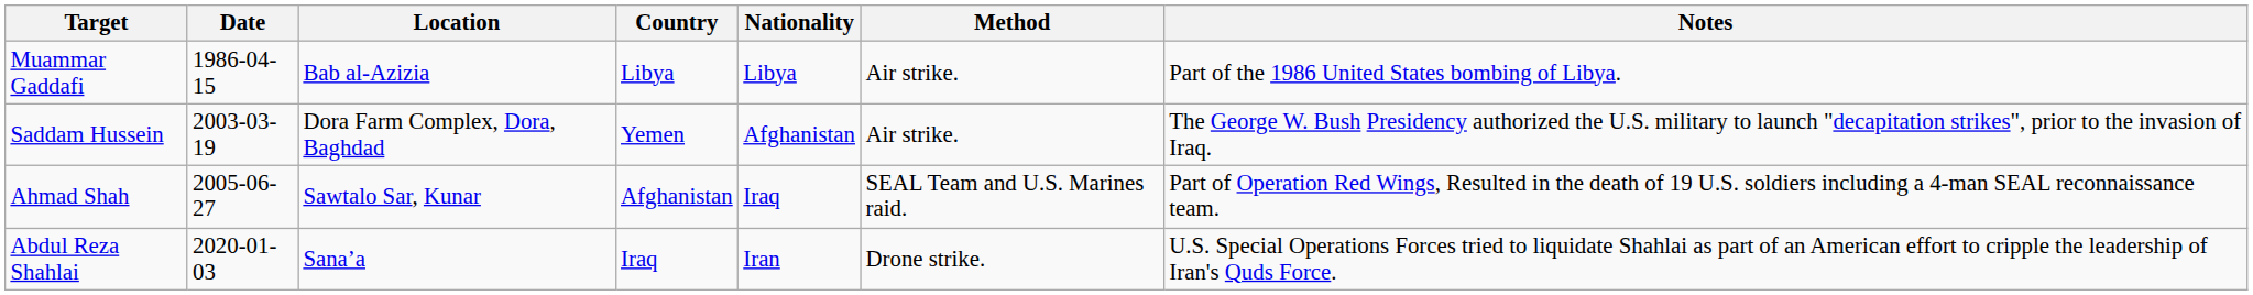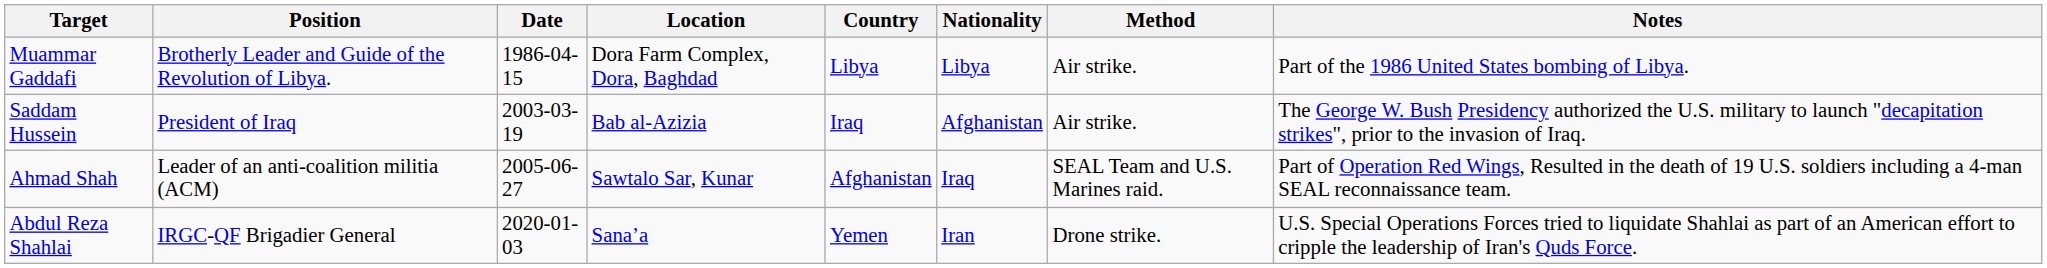+ column: Position | Brotherly Leader and Guide of the Revolution of Libya. | President of Iraq | Leader of an anti-coalition militia (ACM) | IRGC-QF Brigadier General
Muammar Gaddafi | Location: Bab al-Azizia -> Dora Farm Complex, Dora, Baghdad
Saddam Hussein | Location: Dora Farm Complex, Dora, Baghdad -> Bab al-Azizia
Saddam Hussein | Country: Yemen -> Iraq
Abdul Reza Shahlai | Country: Iraq -> Yemen
